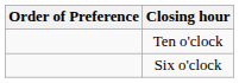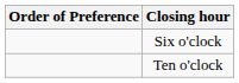rows swapped: Six o'clock <-> Ten o'clock
